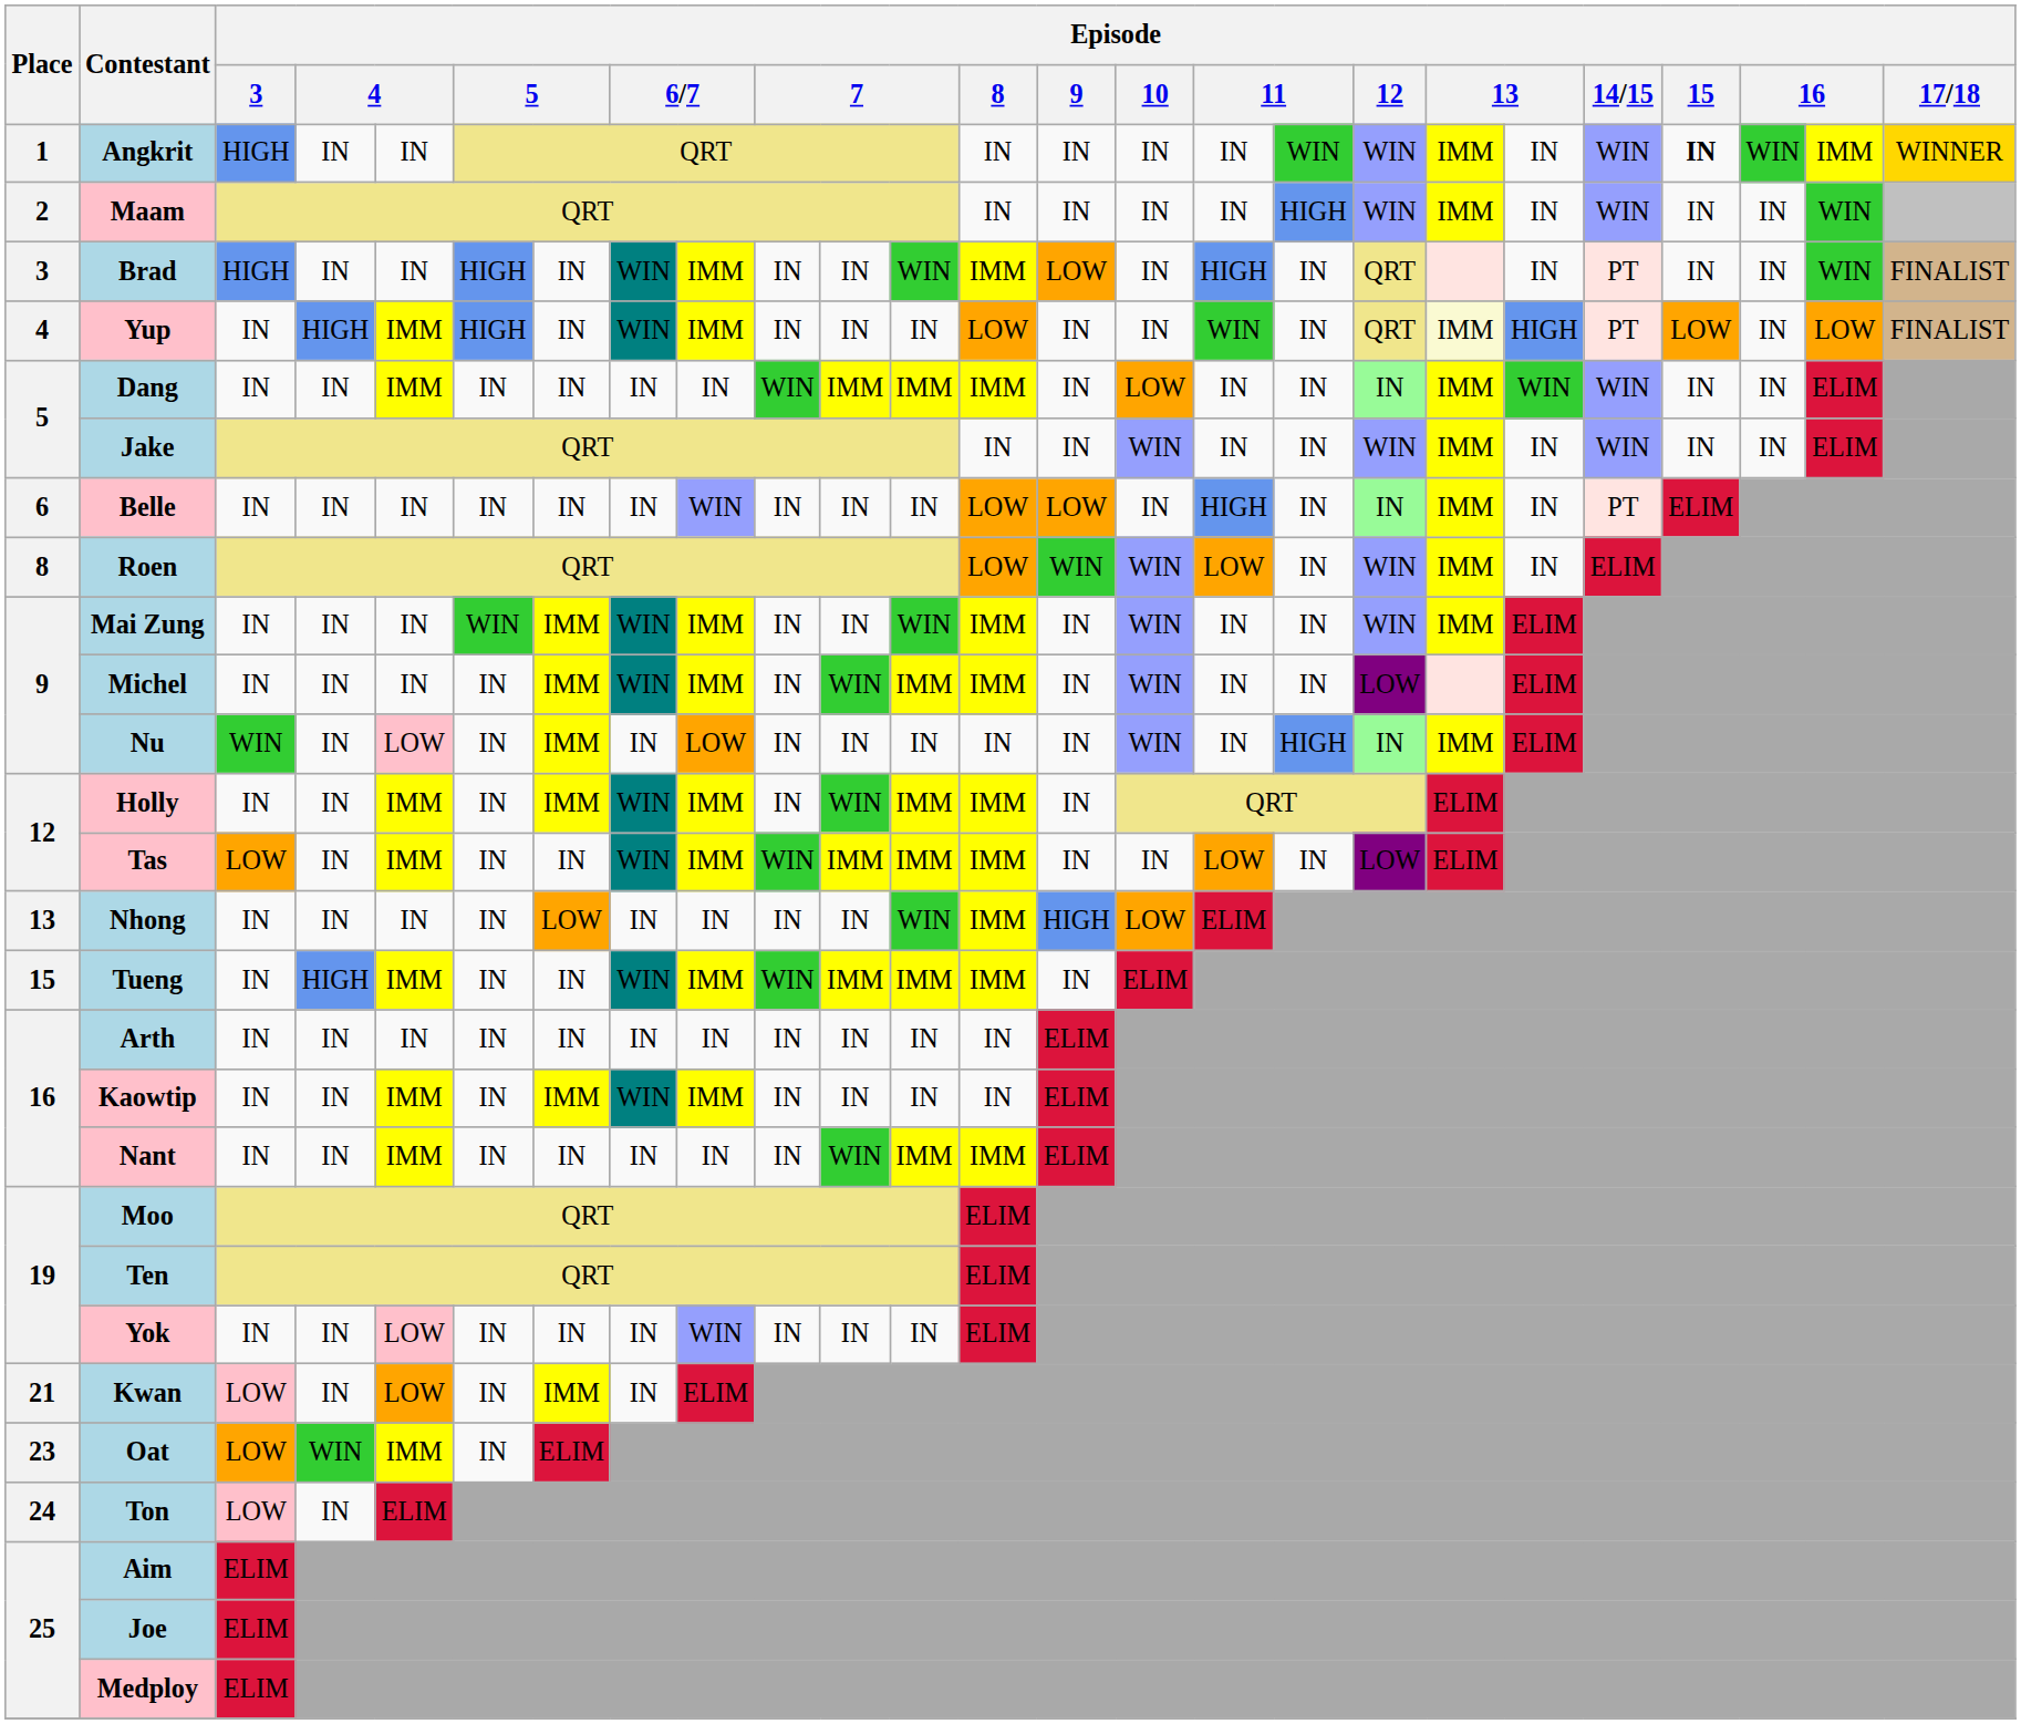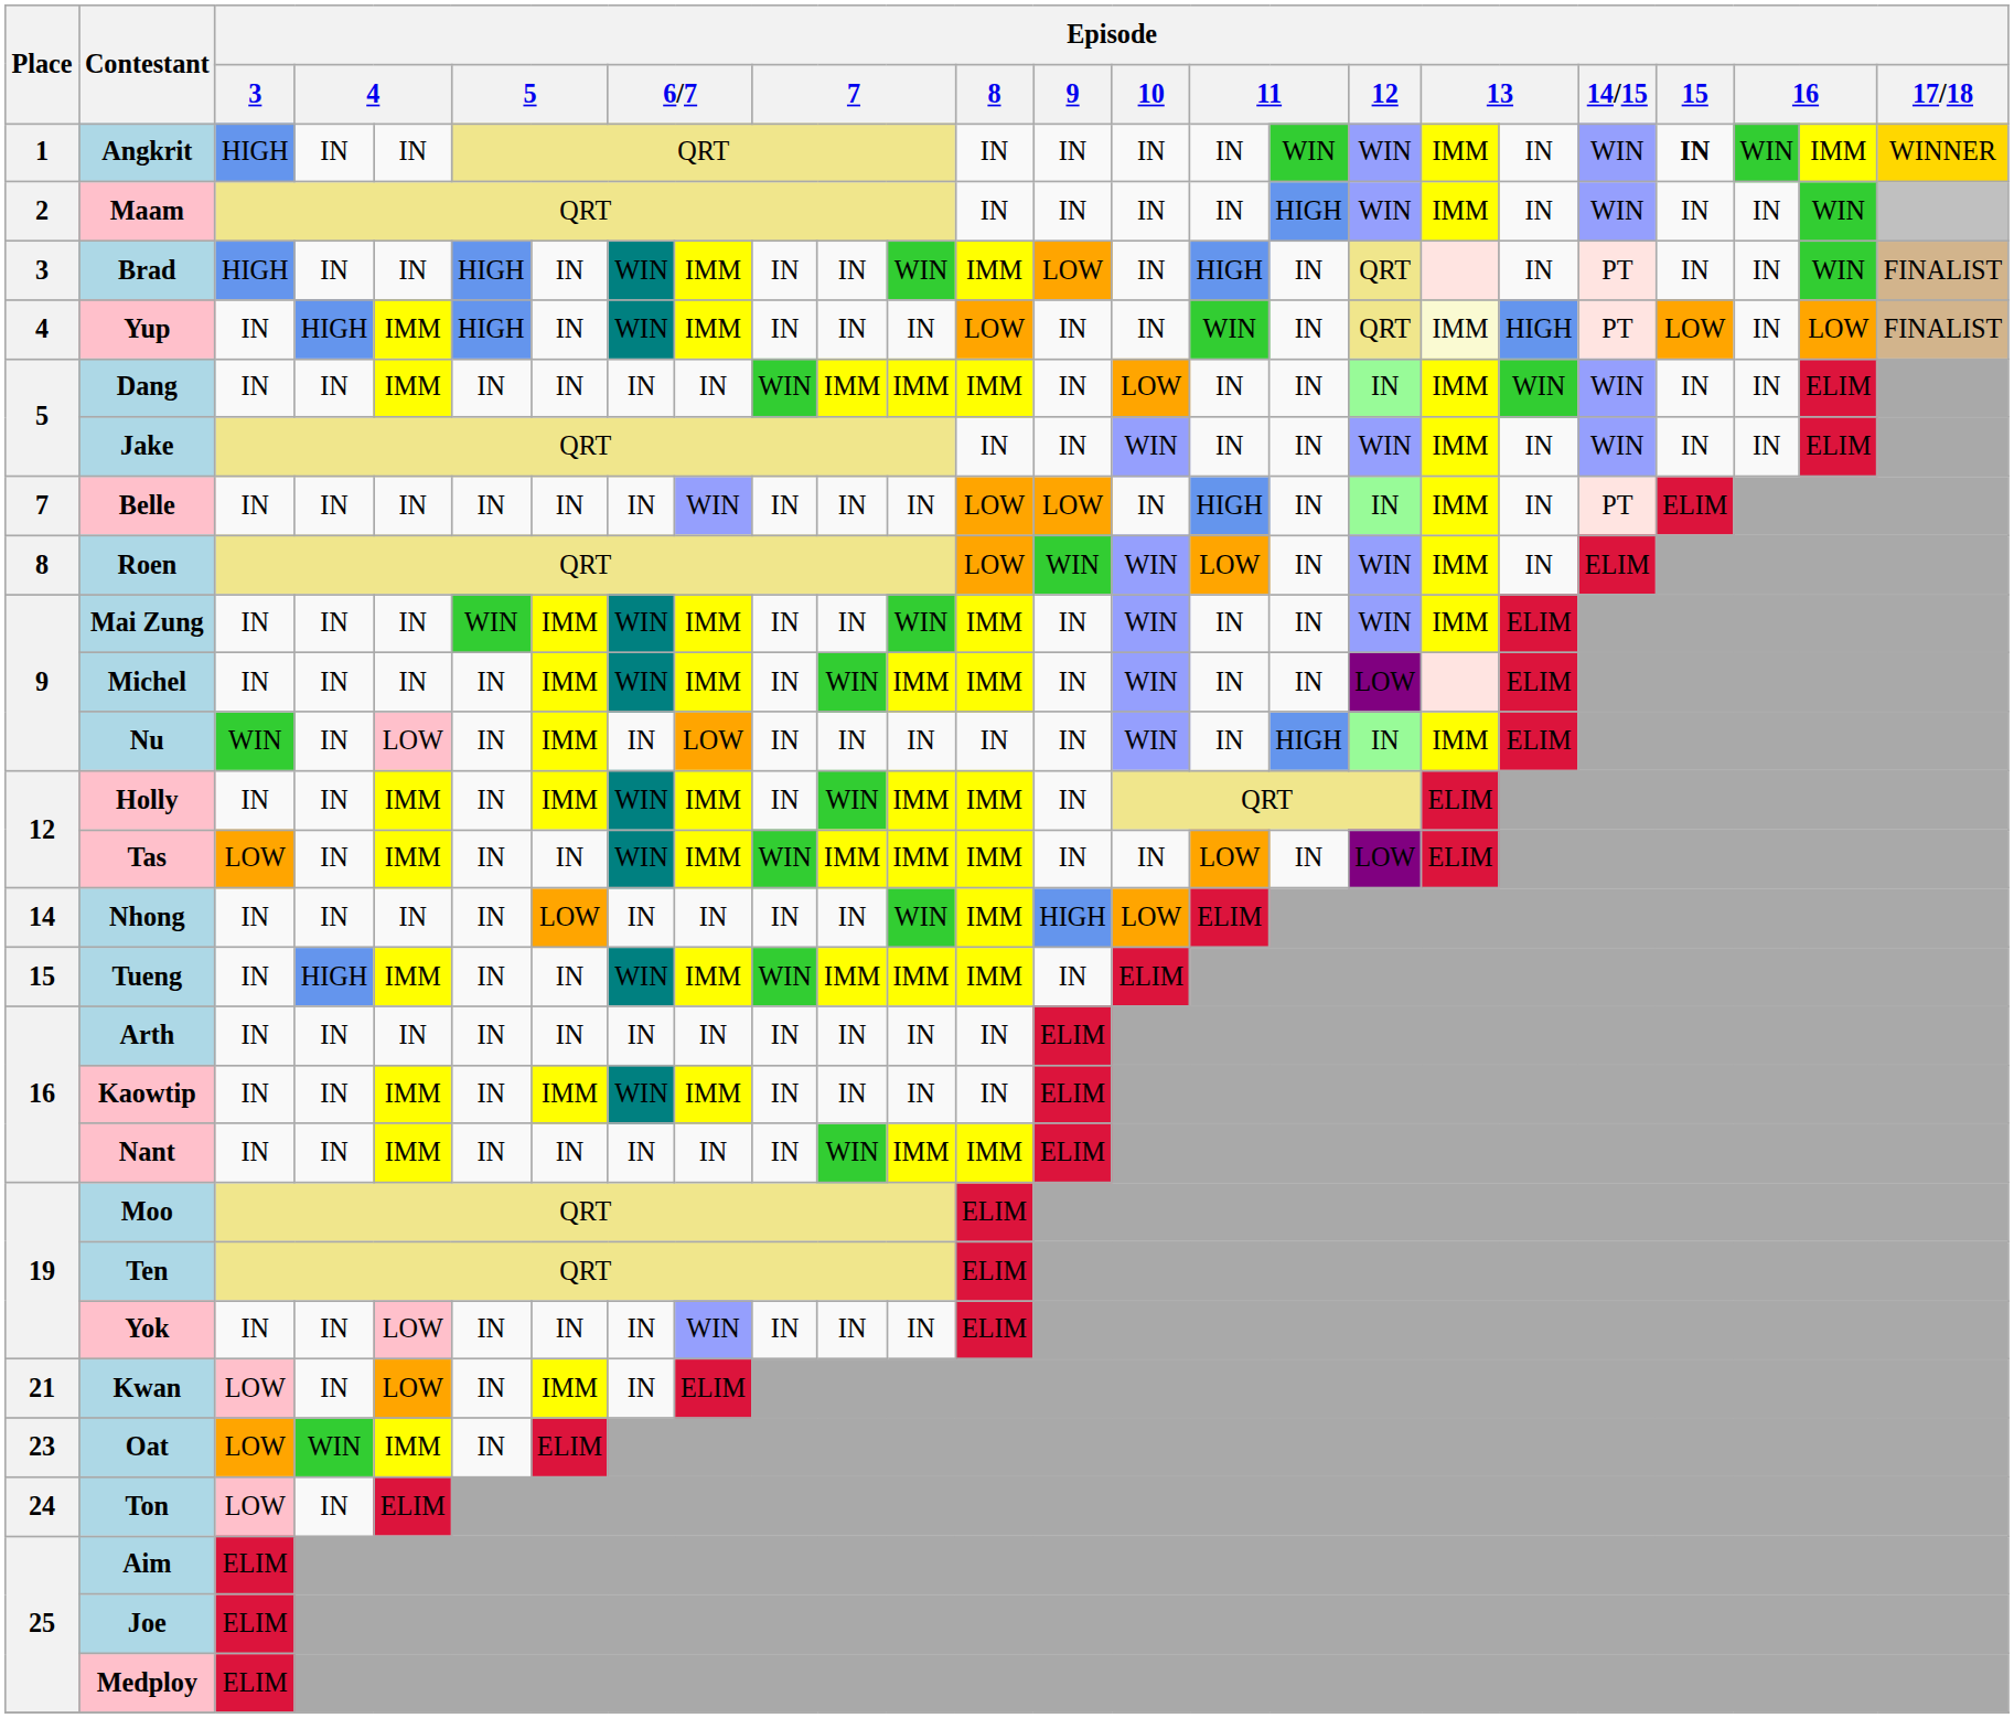Belle | Place: 6 -> 7
Nhong | Place: 13 -> 14
